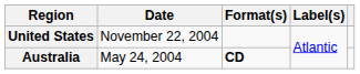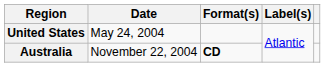United States | Date: November 22, 2004 -> May 24, 2004
Australia | Date: May 24, 2004 -> November 22, 2004
